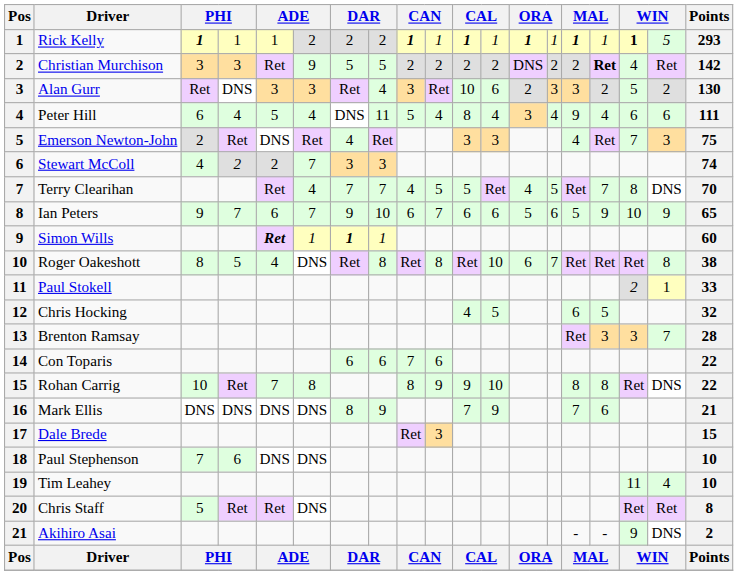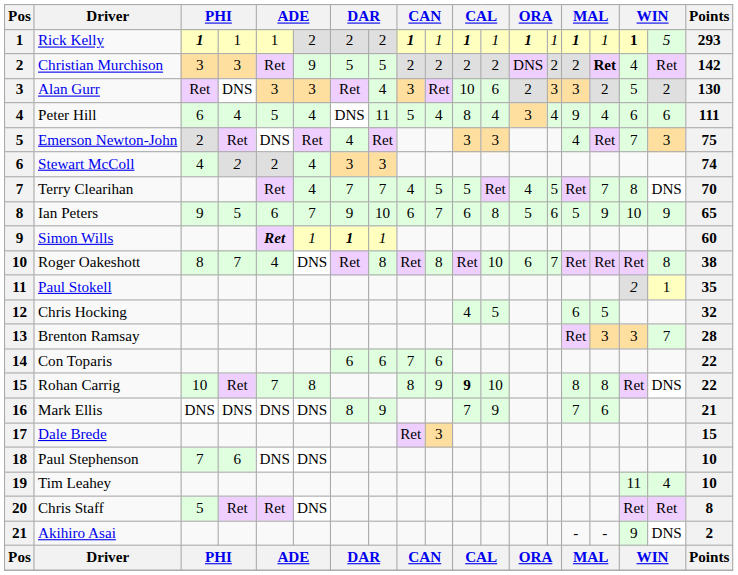Stewart McColl | column 6: 7 -> 4
Ian Peters | column 4: 7 -> 5
Ian Peters | column 12: 6 -> 8
Roger Oakeshott | column 4: 5 -> 7
Paul Stokell | Points: 33 -> 35
Rohan Carrig | column 11: normal -> bold
